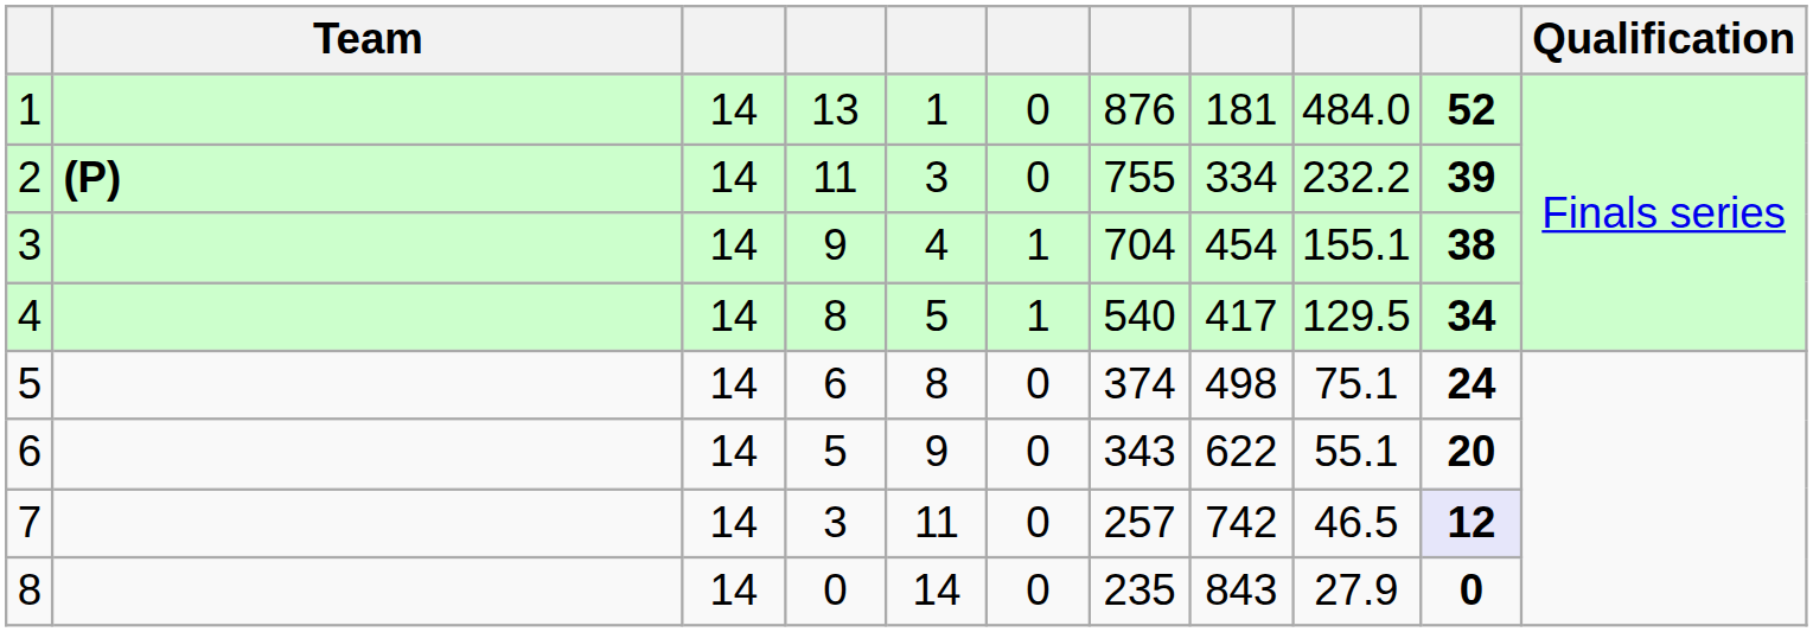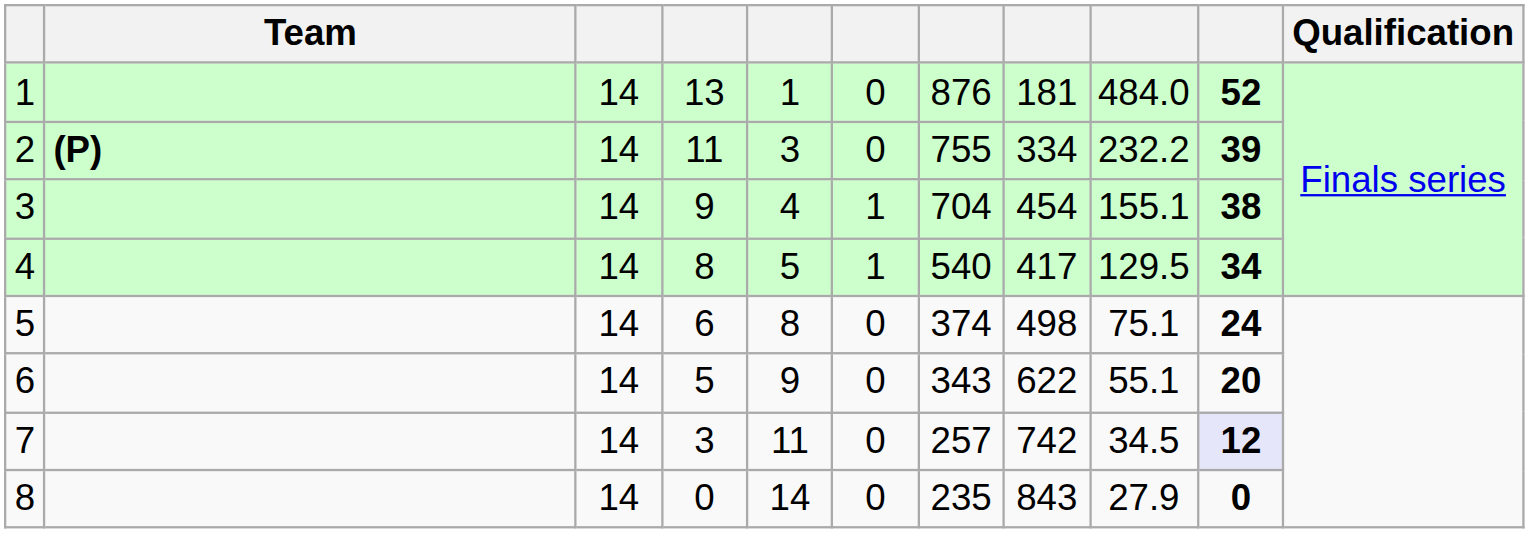7 | column 9: 46.5 -> 34.5
